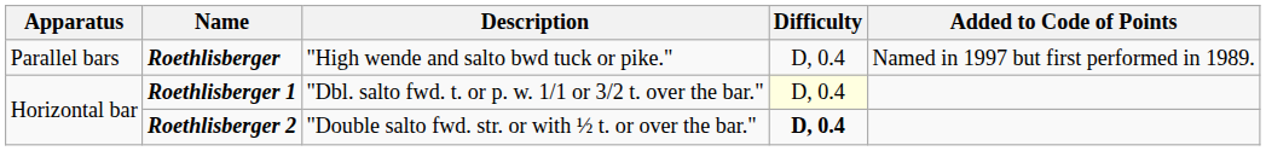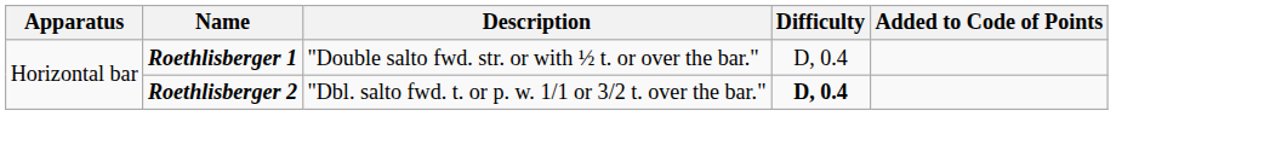- row: Parallel bars | Roethlisberger | "High wende and salto bwd tuck or pike." | D, 0.4 | Named in 1997 but first performed in 1989.
Roethlisberger 1 | Description: "Dbl. salto fwd. t. or p. w. 1/1 or 3/2 t. over the bar." -> "Double salto fwd. str. or with ½ t. or over the bar."
Roethlisberger 1 | Difficulty: lightyellow background -> no background
Roethlisberger 2 | Description: "Double salto fwd. str. or with ½ t. or over the bar." -> "Dbl. salto fwd. t. or p. w. 1/1 or 3/2 t. over the bar."
